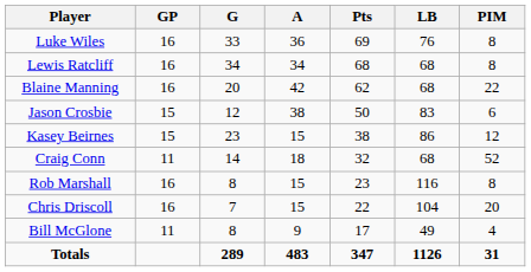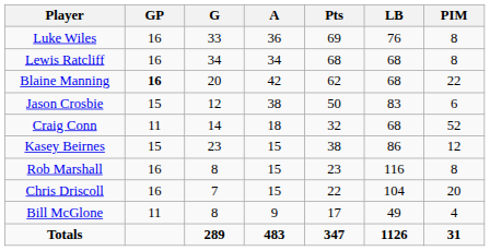Blaine Manning | GP: normal -> bold
rows swapped: Kasey Beirnes <-> Craig Conn
